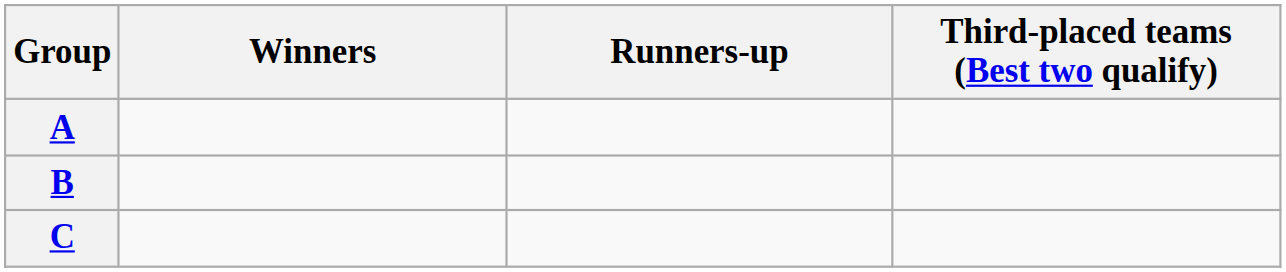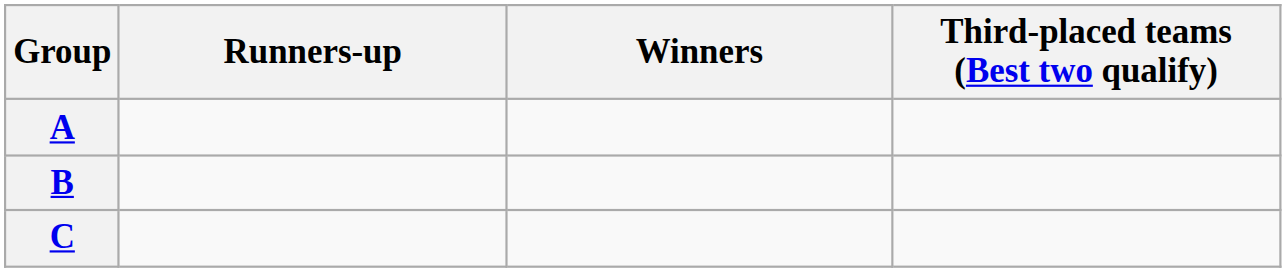columns swapped: Winners <-> Runners-up
